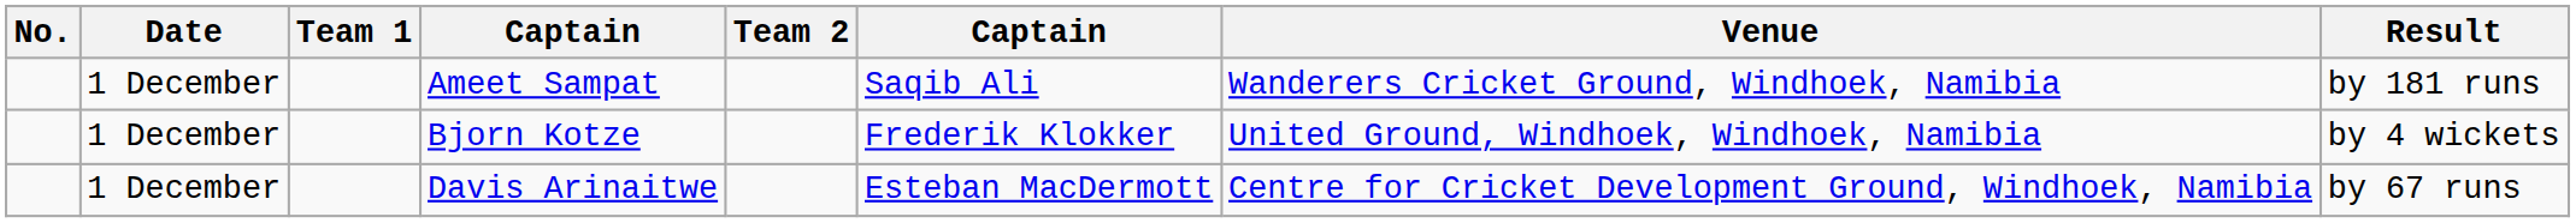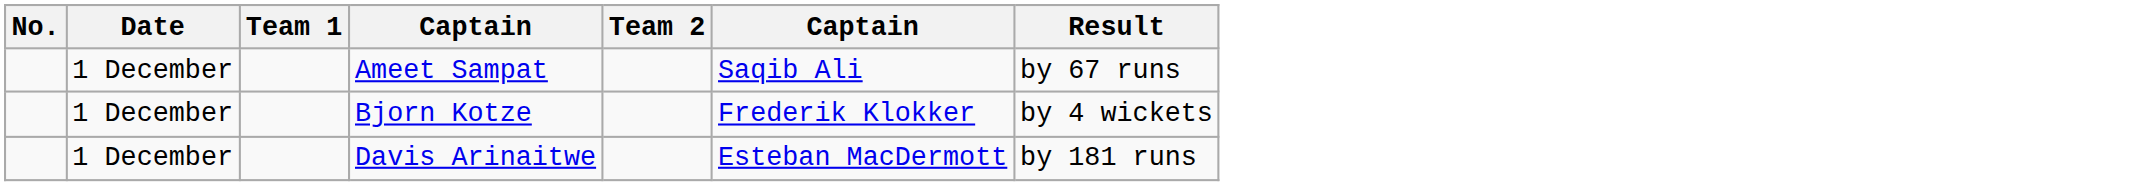- column: Venue | Wanderers Cricket Ground, Windhoek, Namibia | United Ground, Windhoek, Windhoek, Namibia | Centre for Cricket Development Ground, Windhoek, Namibia
Ameet Sampat | Result: by 181 runs -> by 67 runs
Davis Arinaitwe | Result: by 67 runs -> by 181 runs
